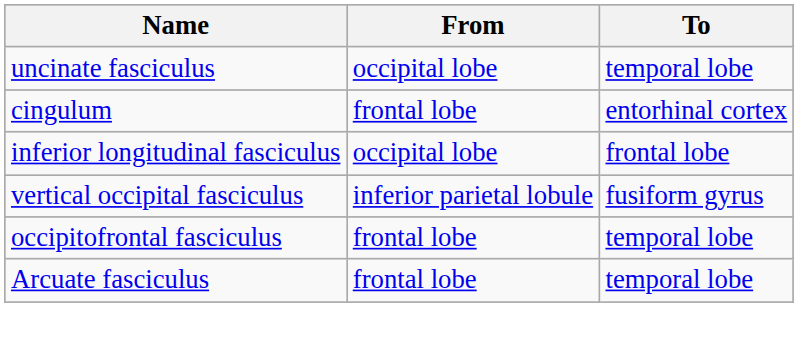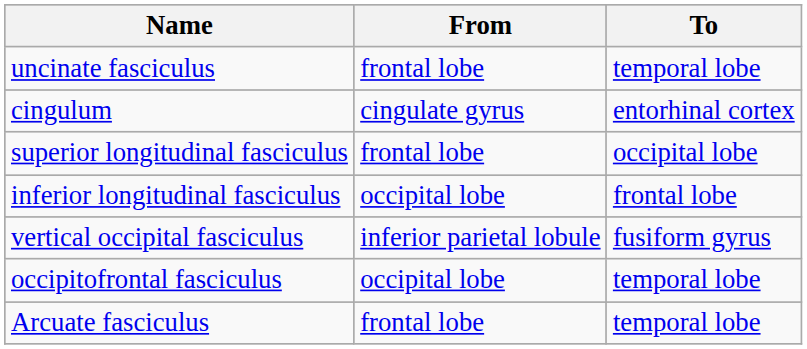uncinate fasciculus | From: occipital lobe -> frontal lobe
cingulum | From: frontal lobe -> cingulate gyrus
+ row: superior longitudinal fasciculus | frontal lobe | occipital lobe
occipitofrontal fasciculus | From: frontal lobe -> occipital lobe
